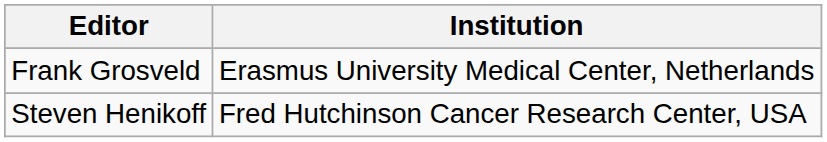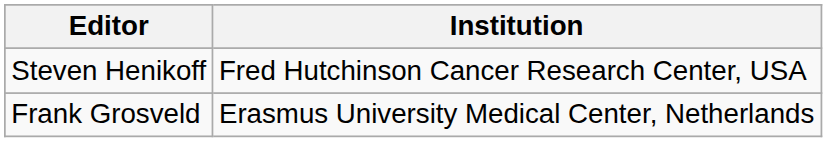rows swapped: Frank Grosveld <-> Steven Henikoff
